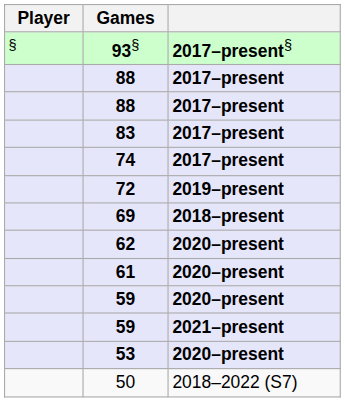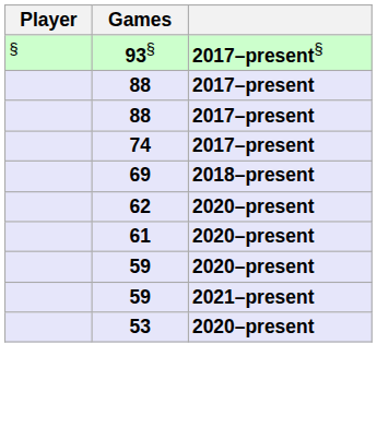- row: 83 | 2017–present
- row: 72 | 2019–present
- row: 50 | 2018–2022 (S7)
